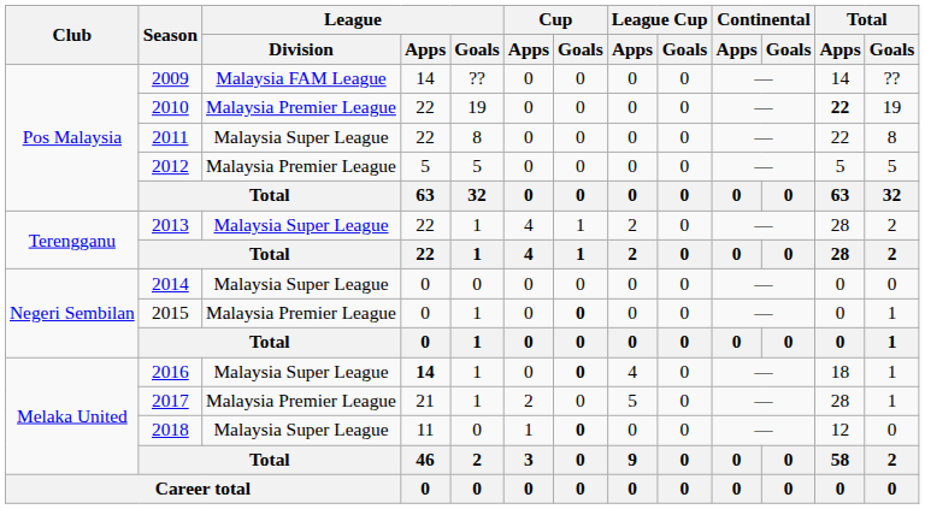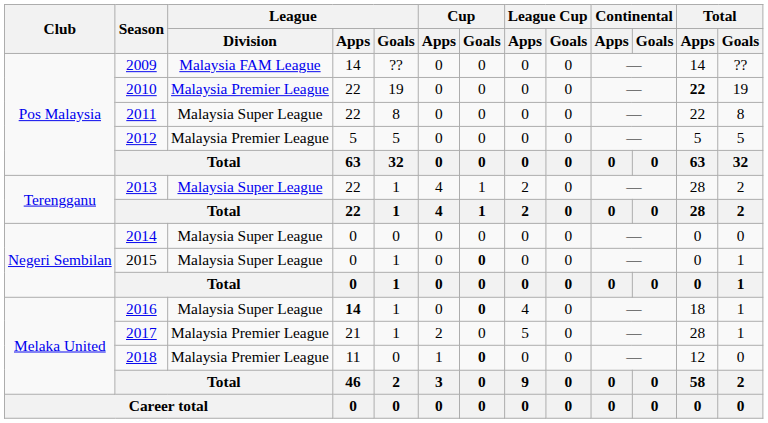2015 | League / Division: Malaysia Premier League -> Malaysia Super League
2018 | League / Division: Malaysia Super League -> Malaysia Premier League
